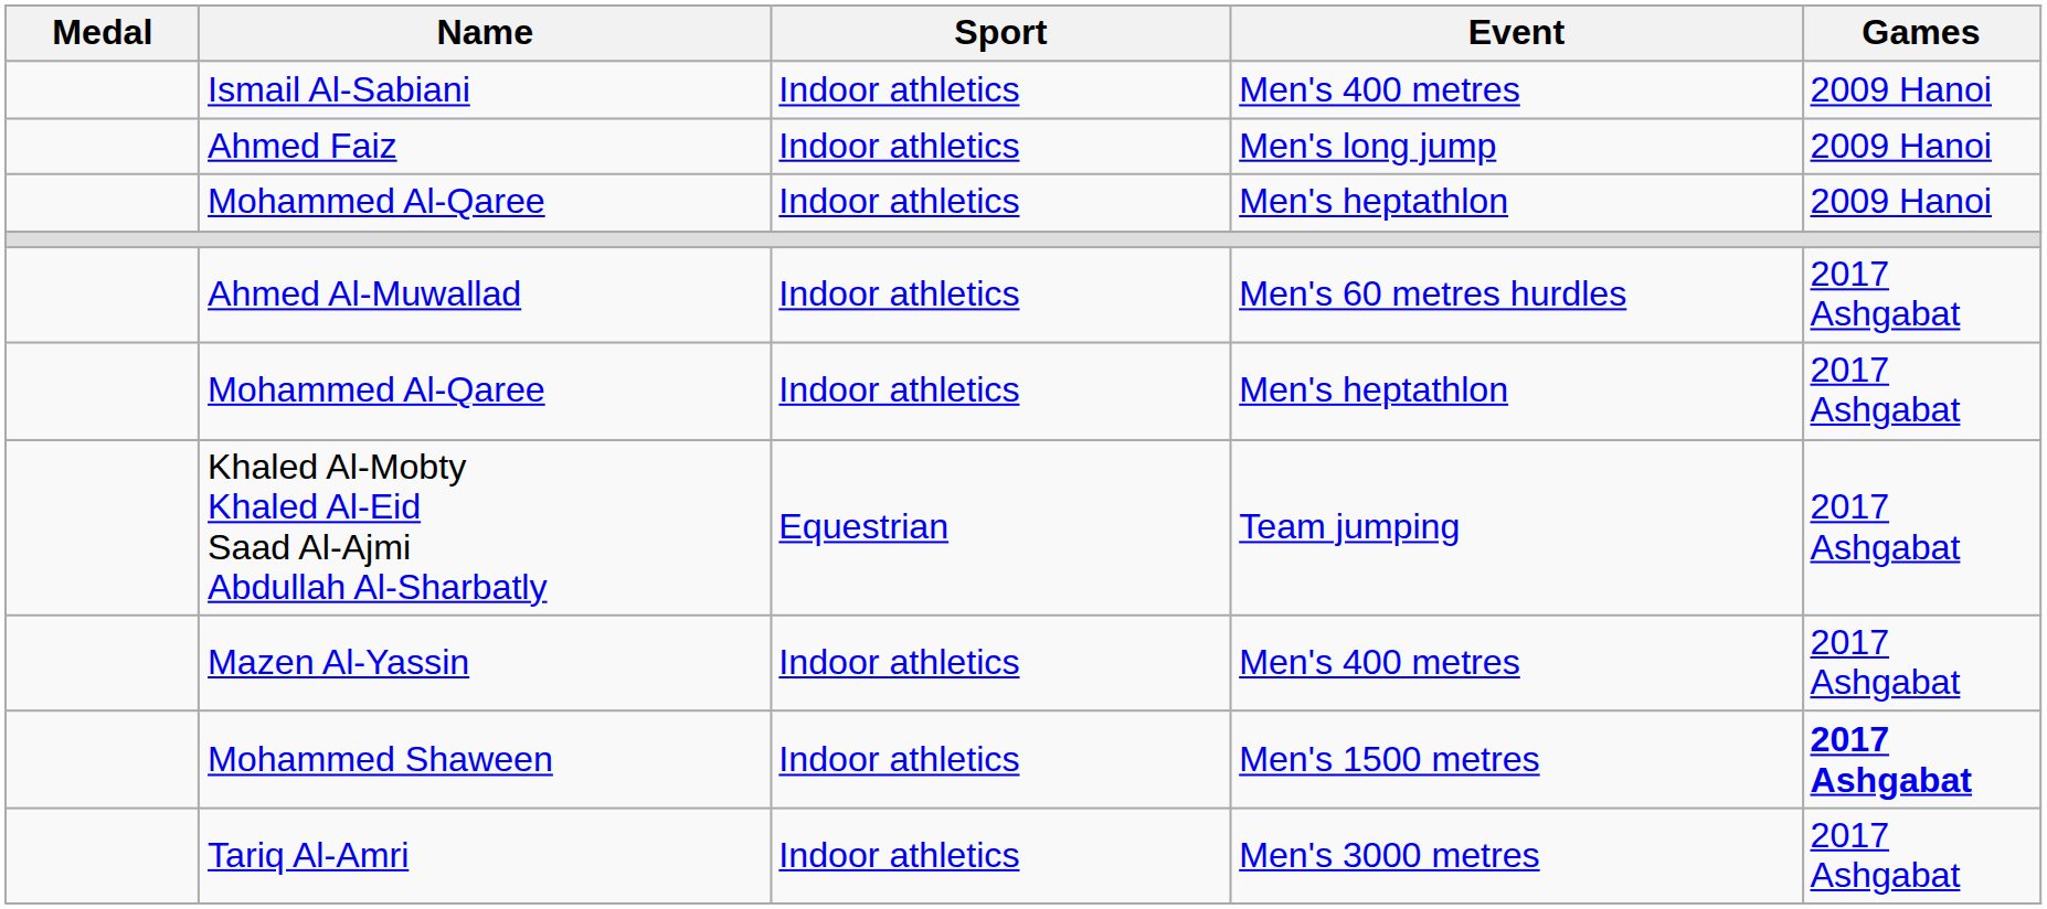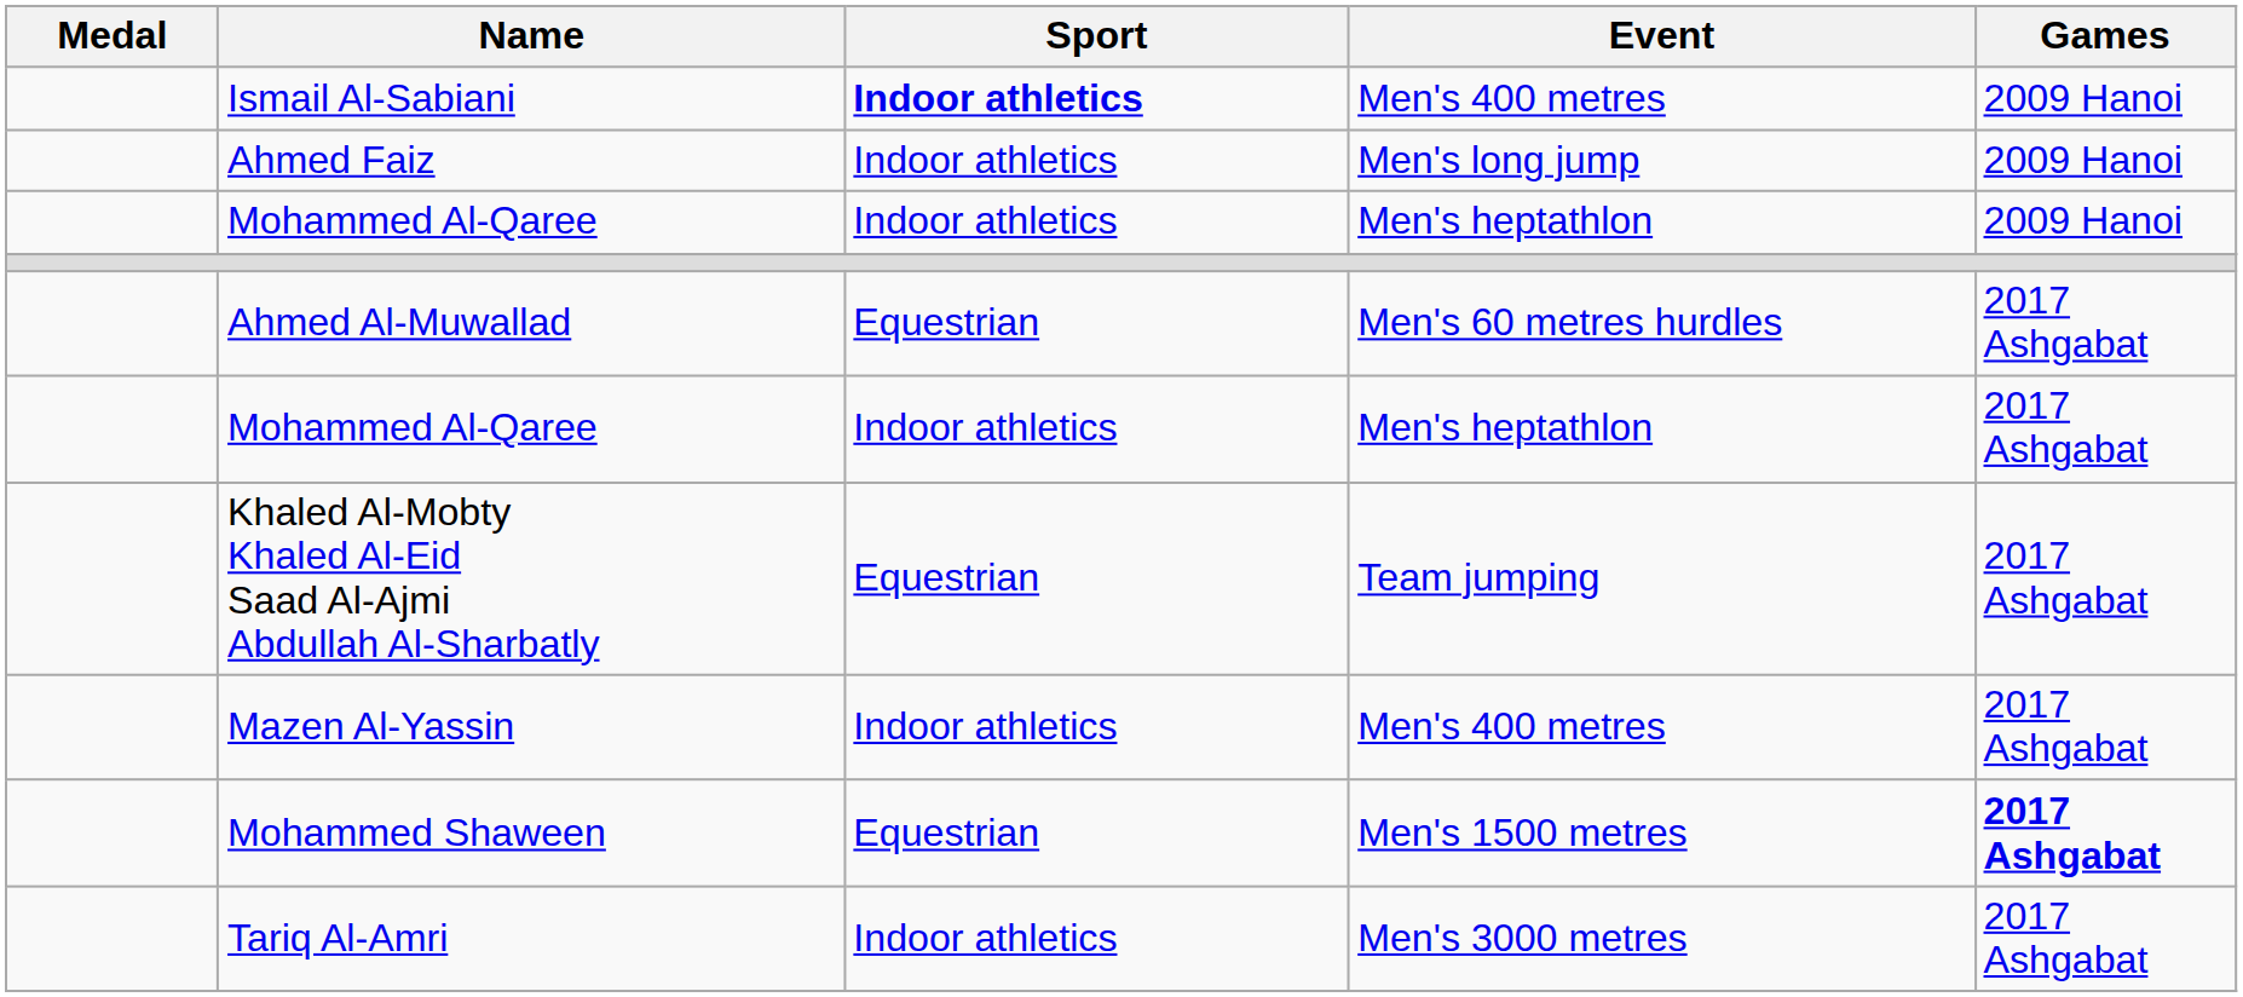Ismail Al-Sabiani | Sport: normal -> bold
Ahmed Al-Muwallad | Sport: Indoor athletics -> Equestrian
Mohammed Shaween | Sport: Indoor athletics -> Equestrian
